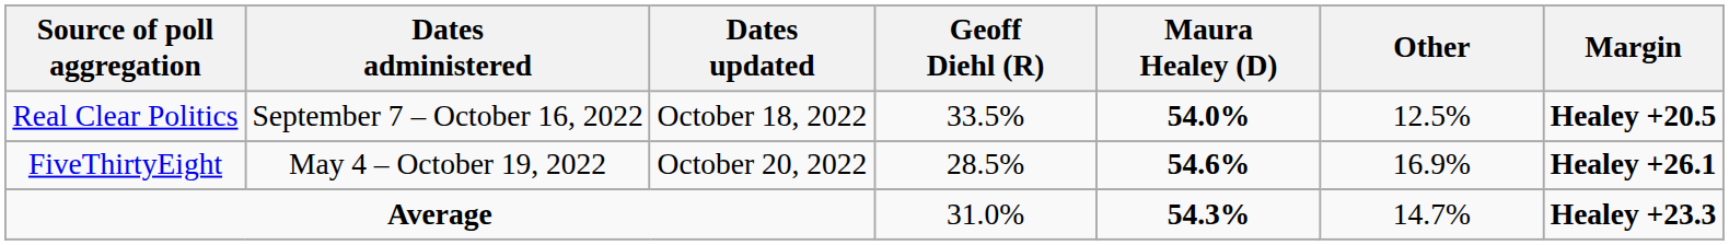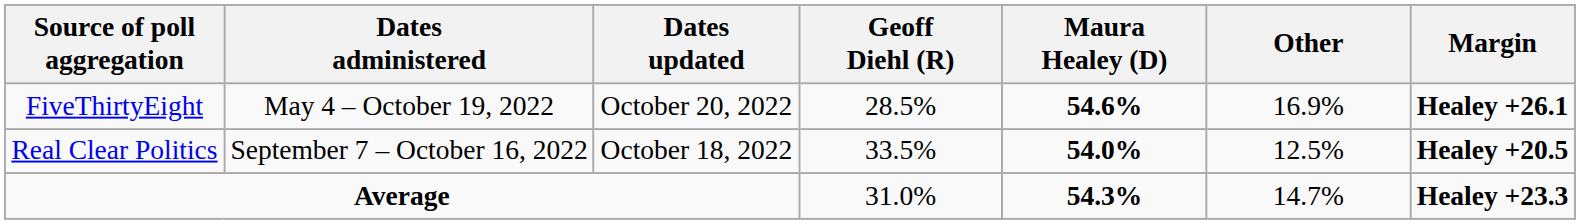rows swapped: Real Clear Politics <-> FiveThirtyEight
